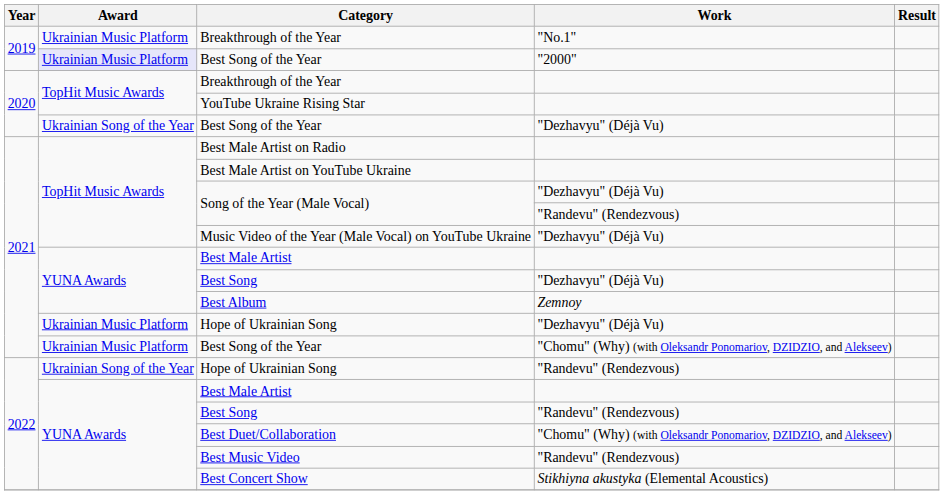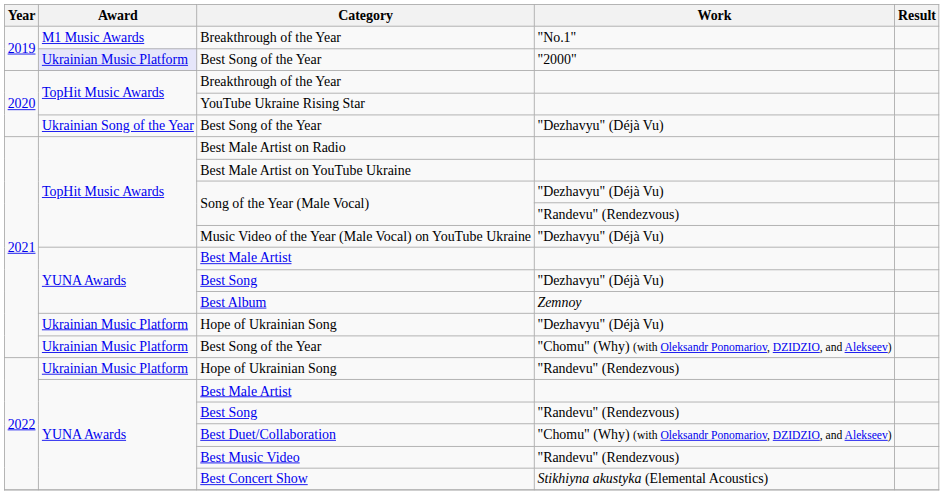Breakthrough of the Year / "No.1" | Award: Ukrainian Music Platform -> M1 Music Awards
Hope of Ukrainian Song / "Randevu" (Rendezvous) | Award: Ukrainian Song of the Year -> Ukrainian Music Platform
